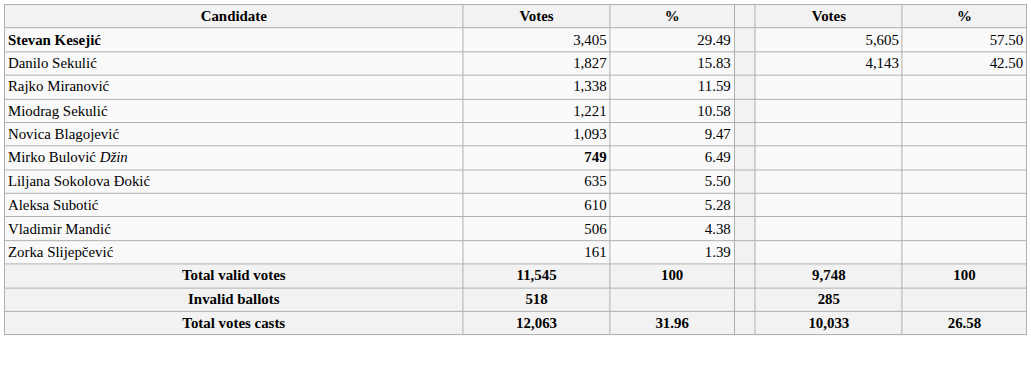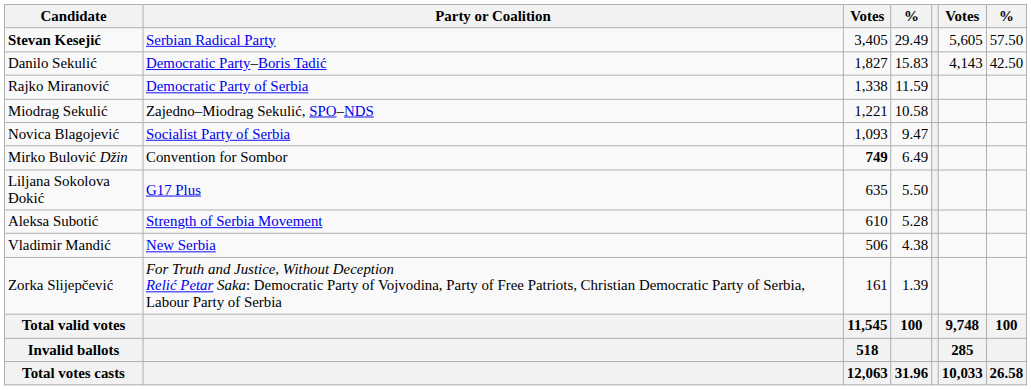+ column: Party or Coalition | Serbian Radical Party | Democratic Party–Boris Tadić | Democratic Party of Serbia | Zajedno–Miodrag Sekulić, SPO–NDS | Socialist Party of Serbia | Convention for Sombor | G17 Plus | Strength of Serbia Movement | New Serbia | For Truth and Justice, Without Deception Relić Petar Saka: Democratic Party of Vojvodina, Party of Free Patriots, Christian Democratic Party of Serbia, Labour Party of Serbia
